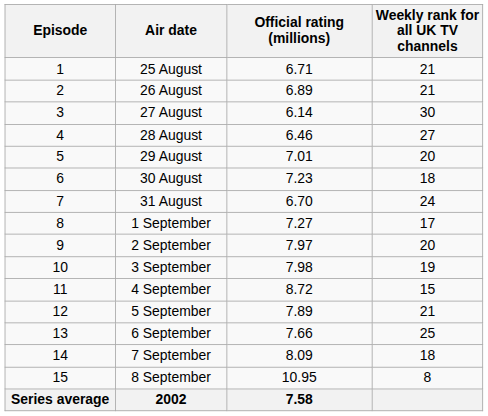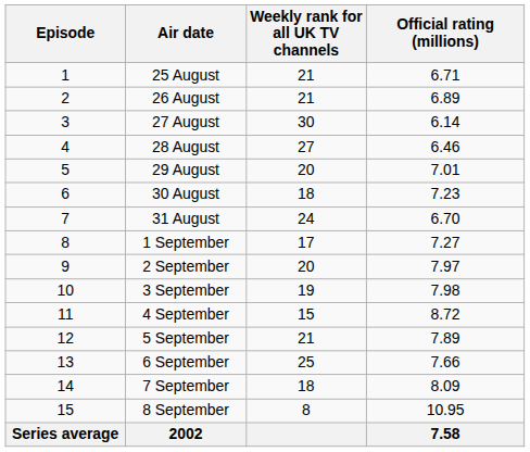columns swapped: Official rating (millions) <-> Weekly rank for all UK TV channels
